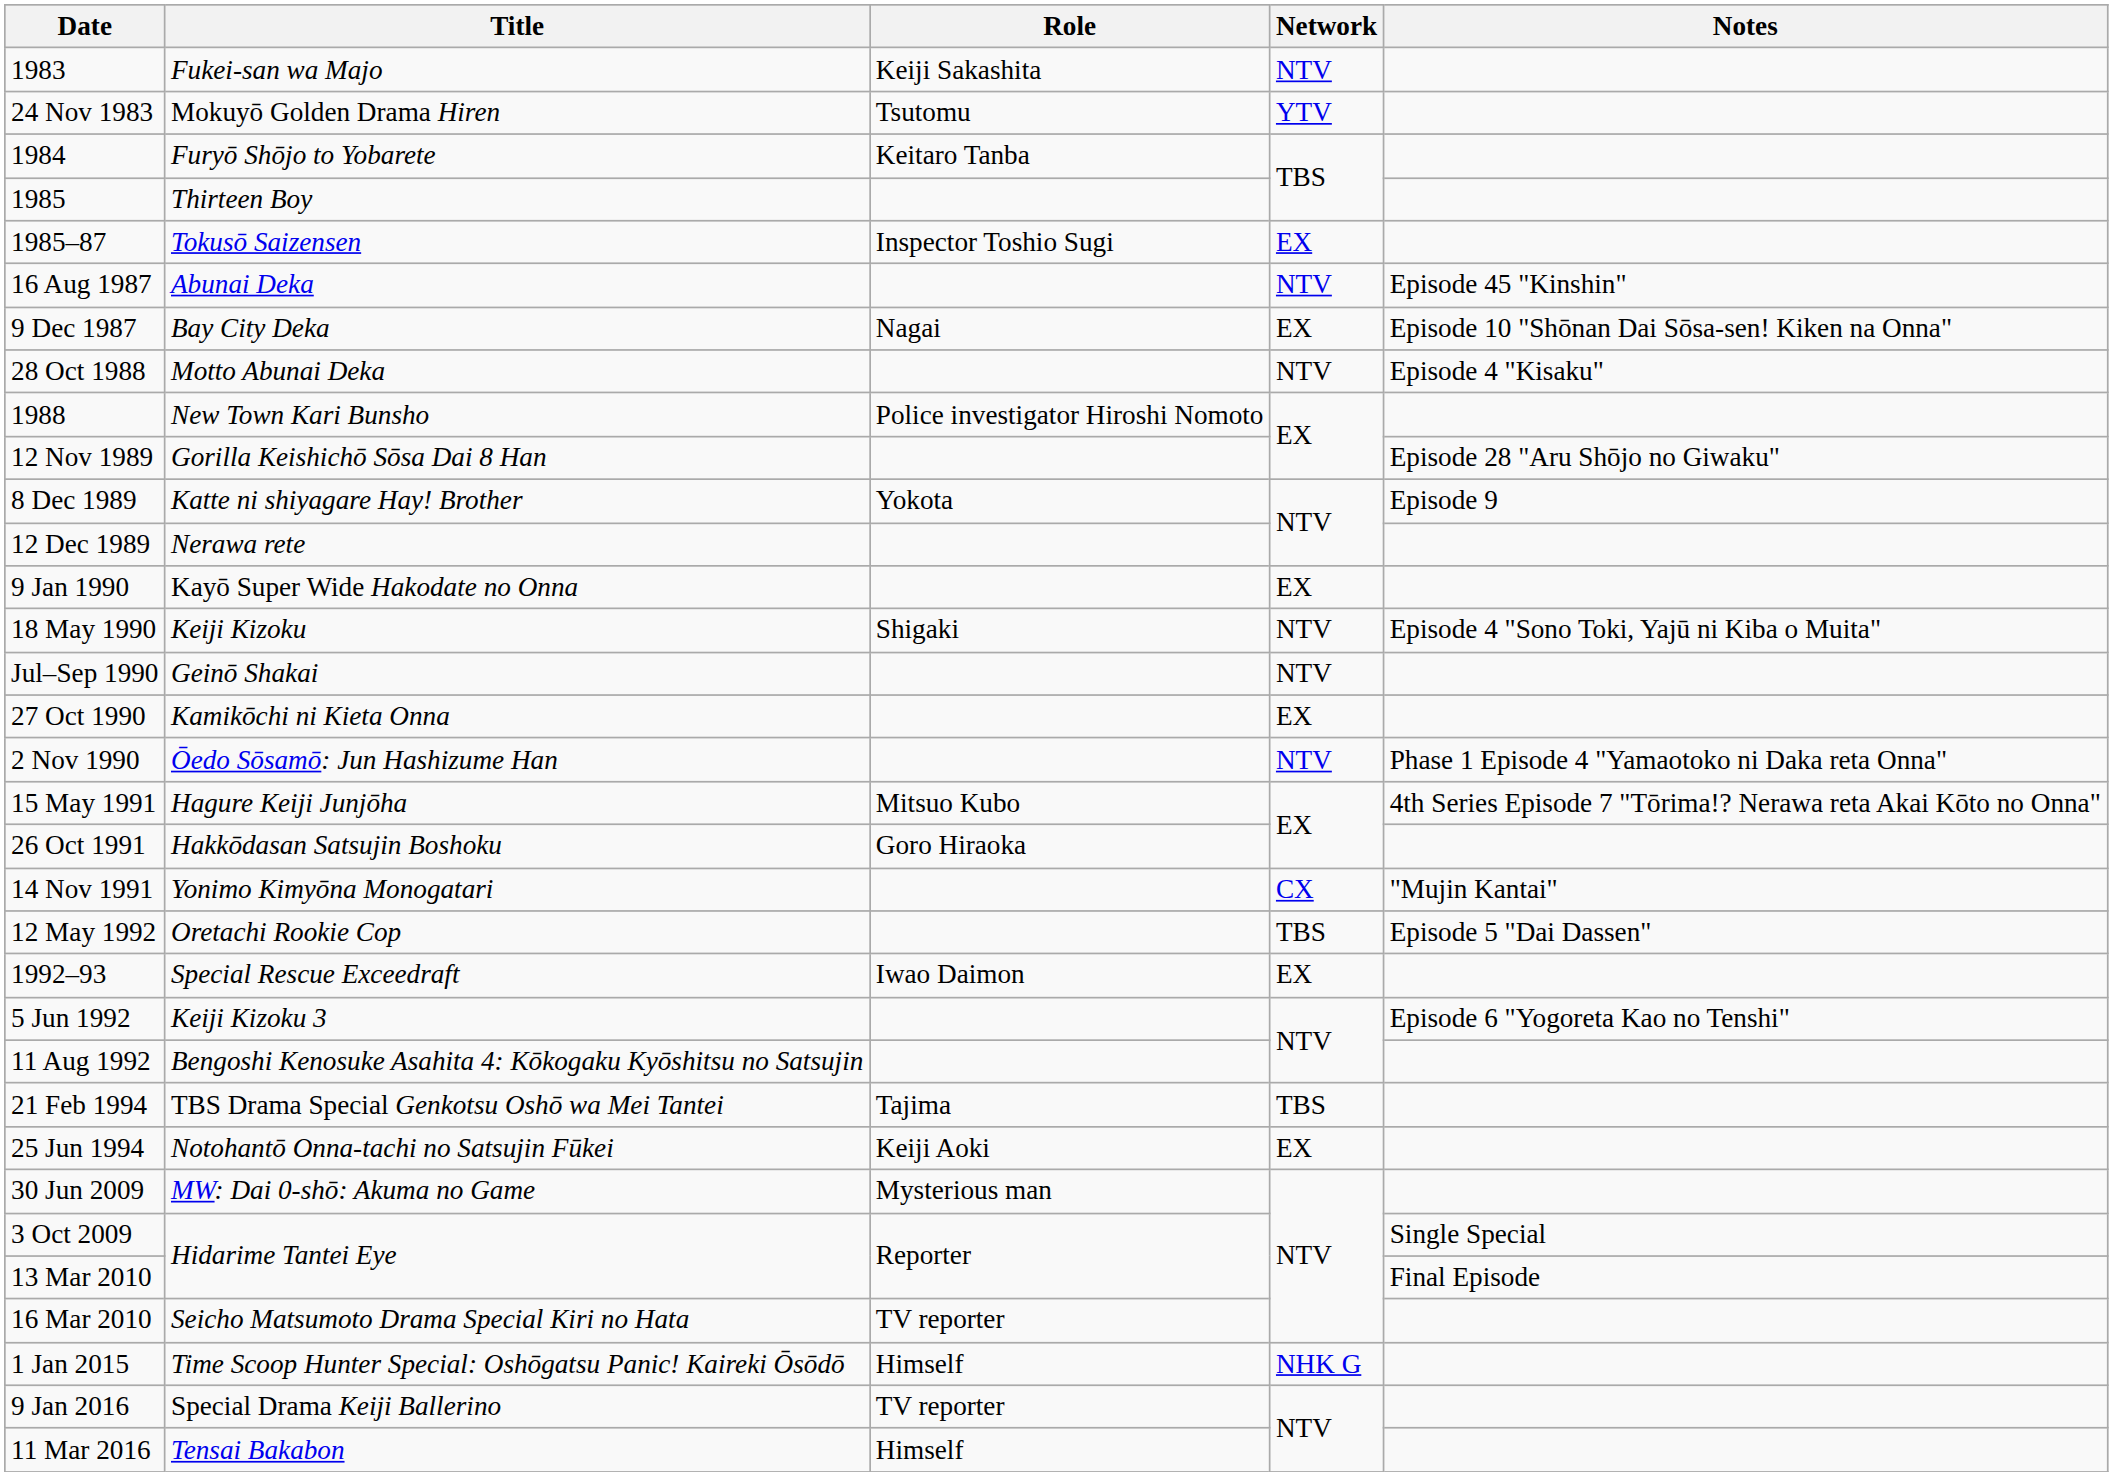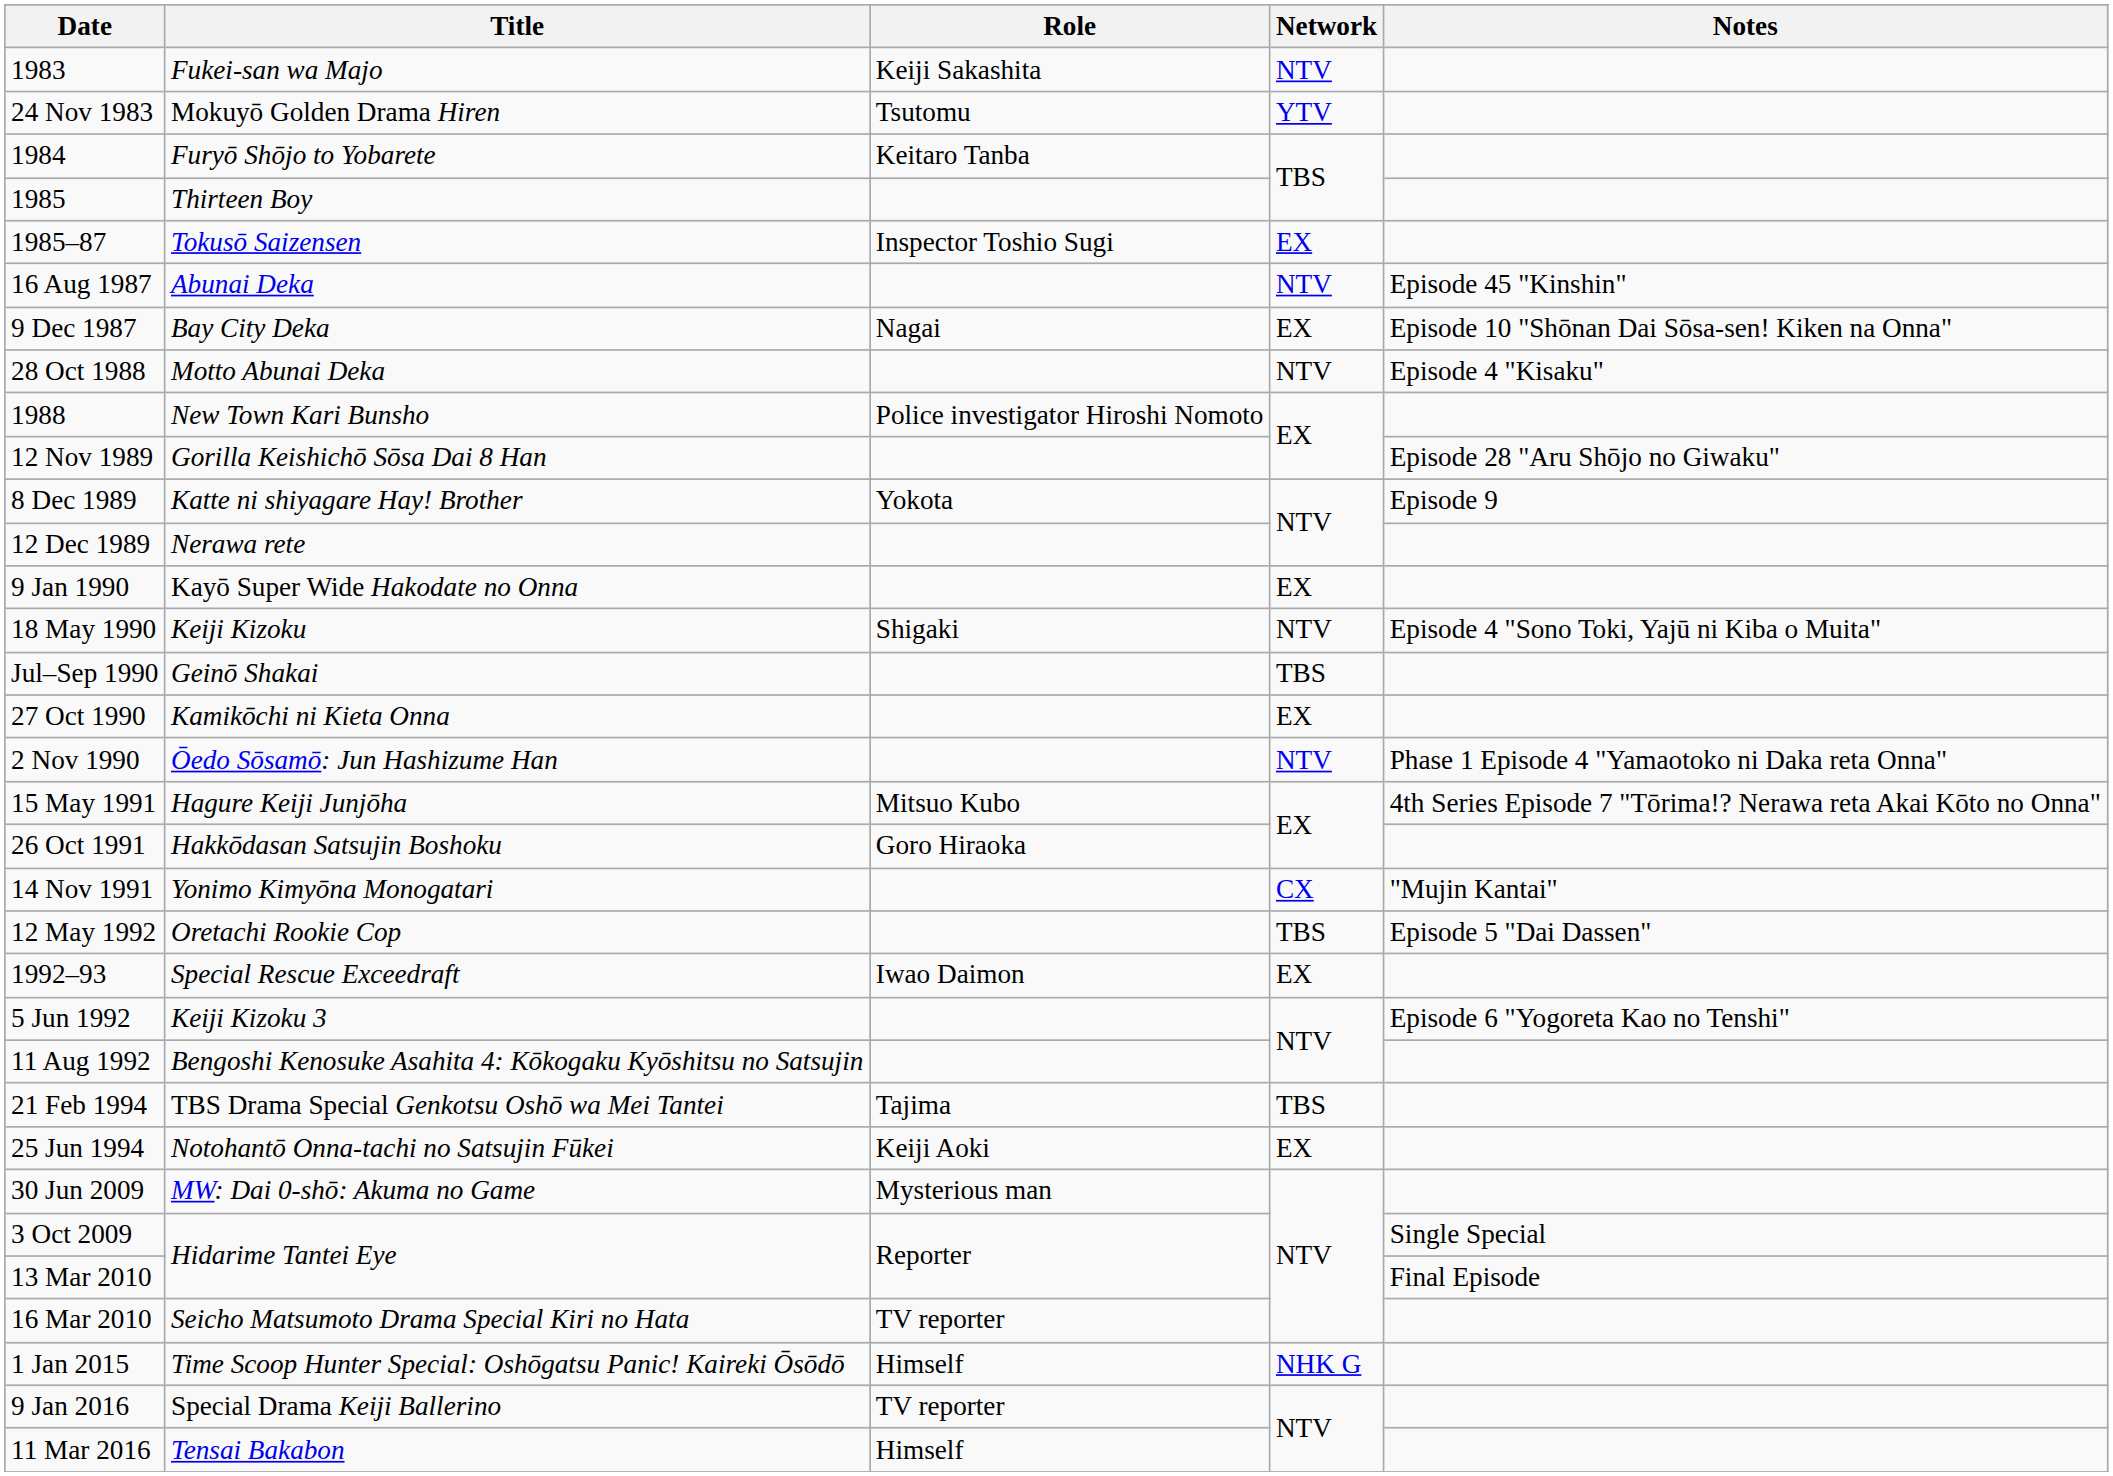Jul–Sep 1990 | Network: NTV -> TBS
